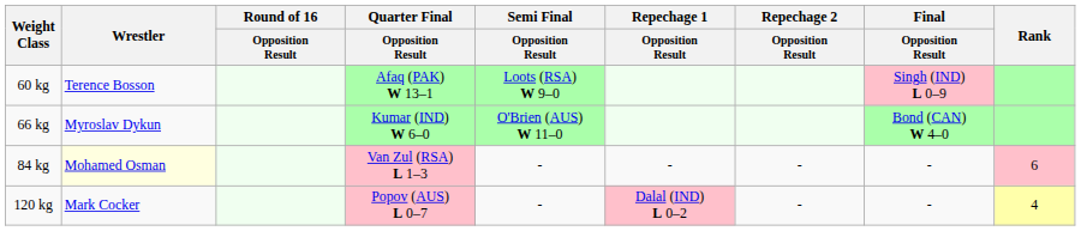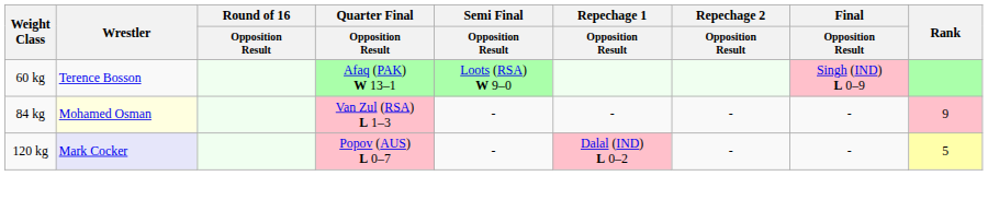- row: 66 kg | Myroslav Dykun | Kumar (IND) W 6–0 | O'Brien (AUS) W 11–0 | Bond (CAN) W 4–0
84 kg | Rank: 6 -> 9
120 kg | Wrestler: no background -> lavender background
120 kg | Rank: 4 -> 5
